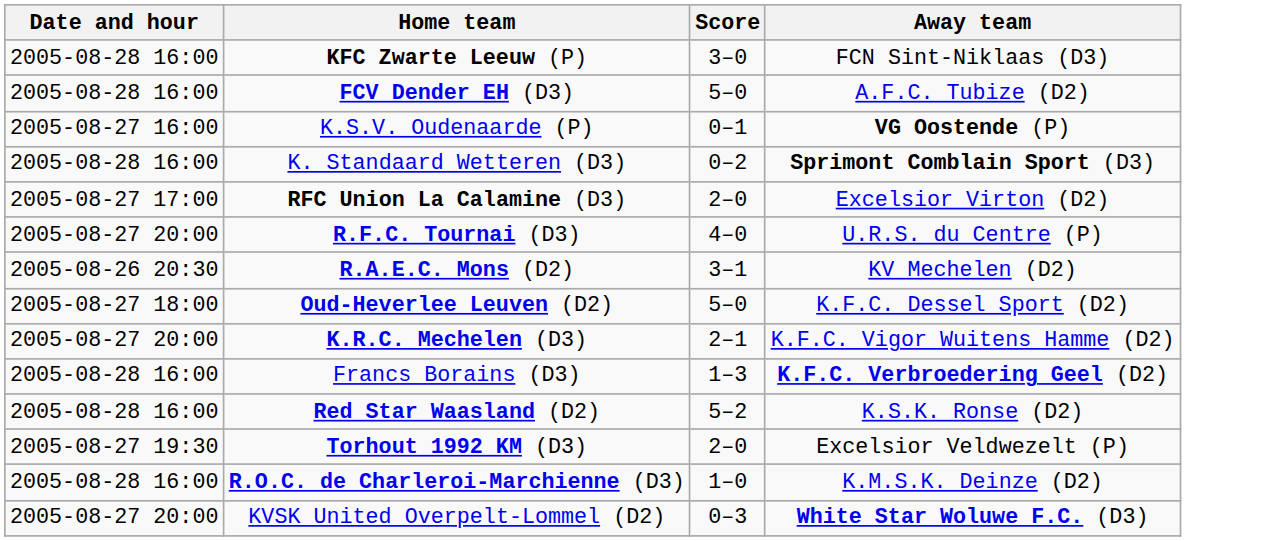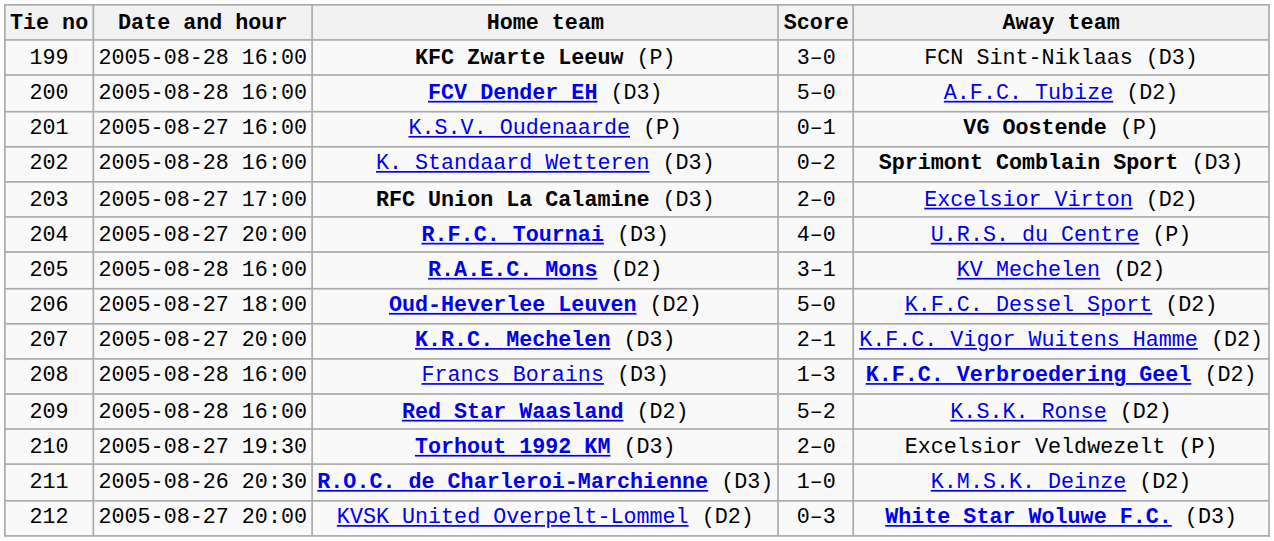+ column: Tie no | 199 | 200 | 201 | 202 | 203 | 204 | 205 | 206 | 207 | 208 | 209 | 210 | 211 | 212
R.A.E.C. Mons (D2) | Date and hour: 2005-08-26 20:30 -> 2005-08-28 16:00
R.O.C. de Charleroi-Marchienne (D3) | Date and hour: 2005-08-28 16:00 -> 2005-08-26 20:30
